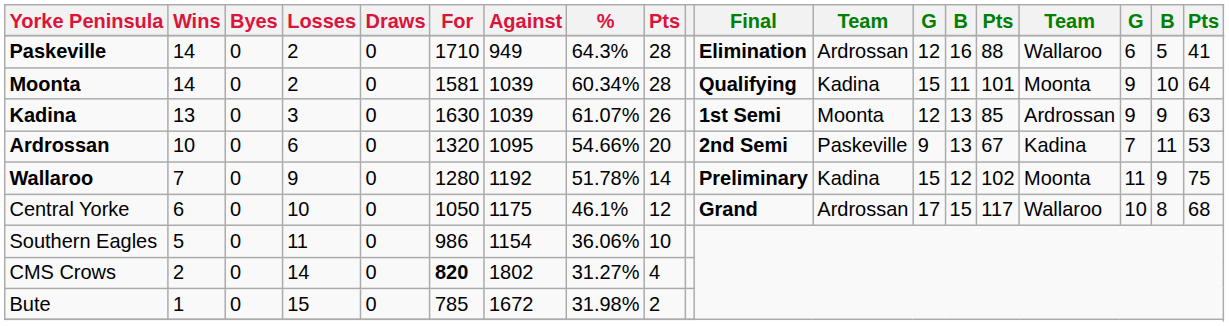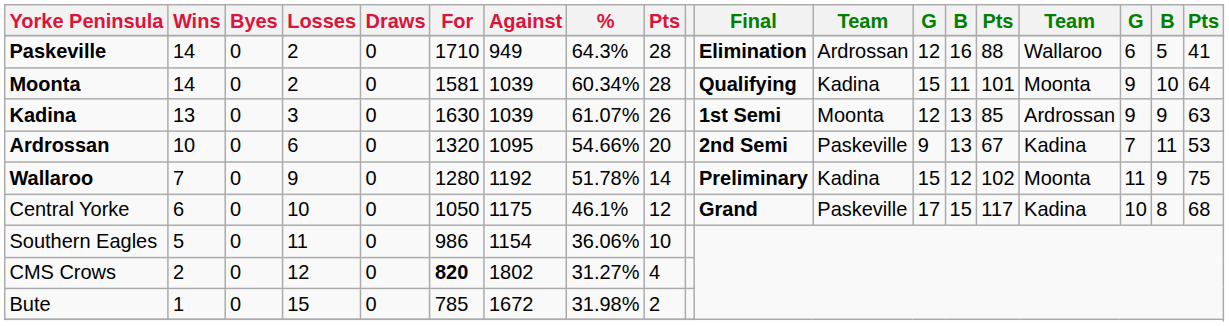Central Yorke | column 12: Ardrossan -> Paskeville
Central Yorke | column 16: Wallaroo -> Kadina
CMS Crows | Losses: 14 -> 12
